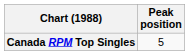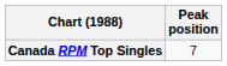Canada RPM Top Singles | Peak position: 5 -> 7
